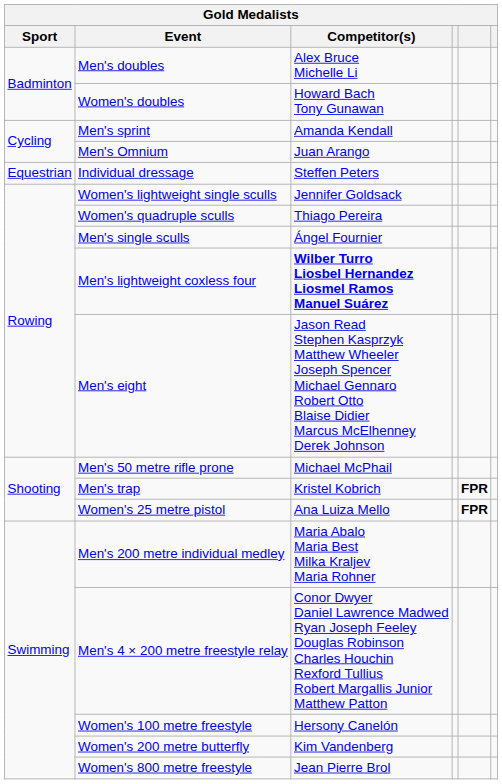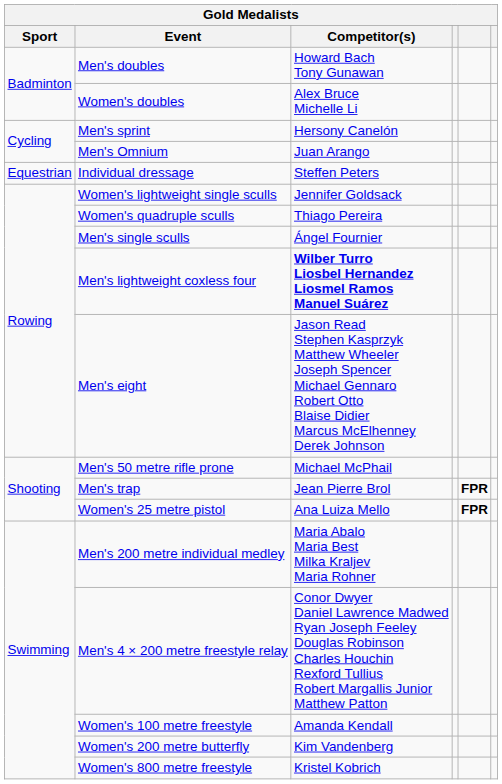Men's doubles | Competitor(s): Alex Bruce Michelle Li -> Howard Bach Tony Gunawan
Women's doubles | Competitor(s): Howard Bach Tony Gunawan -> Alex Bruce Michelle Li
Men's sprint | Competitor(s): Amanda Kendall -> Hersony Canelón
Men's trap | Competitor(s): Kristel Kobrich -> Jean Pierre Brol
Women's 100 metre freestyle | Competitor(s): Hersony Canelón -> Amanda Kendall
Women's 800 metre freestyle | Competitor(s): Jean Pierre Brol -> Kristel Kobrich
